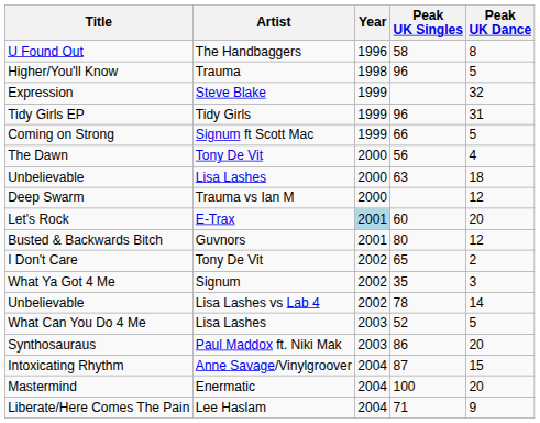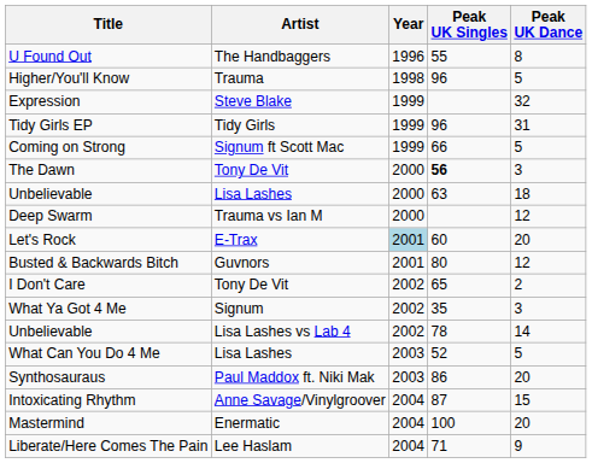U Found Out | Peak UK Singles: 58 -> 55
The Dawn | Peak UK Singles: normal -> bold
The Dawn | Peak UK Dance: 4 -> 3
